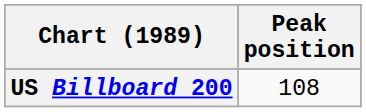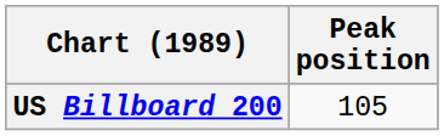US Billboard 200 | Peak position: 108 -> 105
